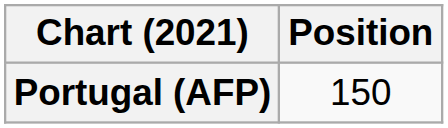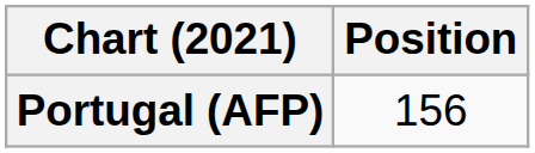Portugal (AFP) | Position: 150 -> 156
